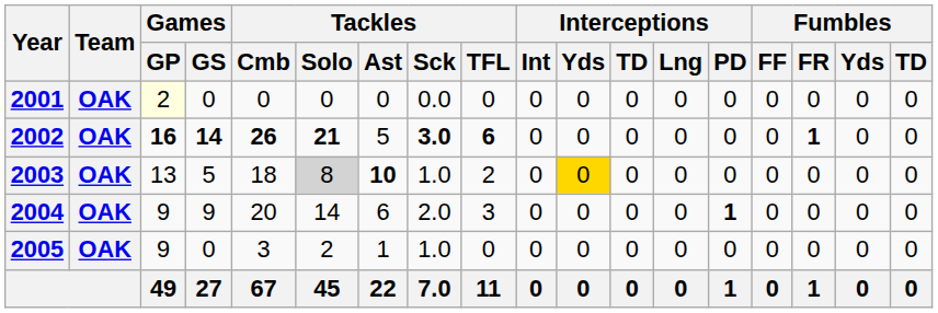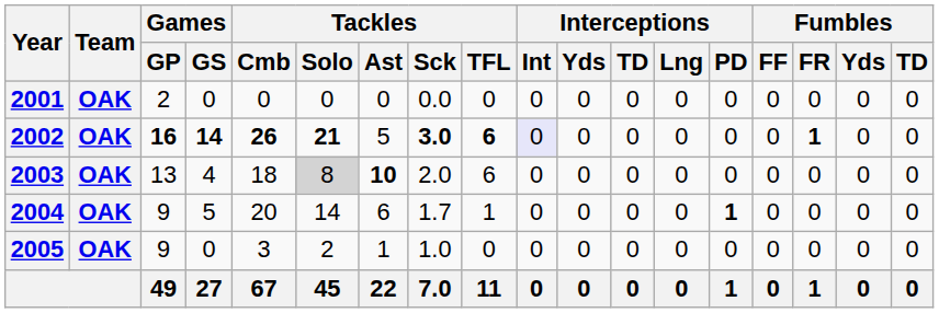2001 | Games / GP: lightyellow background -> no background
2002 | Interceptions / Int: no background -> lavender background
2003 | Games / GS: 5 -> 4
2003 | Tackles / Sck: 1.0 -> 2.0
2003 | Tackles / TFL: 2 -> 6
2003 | Interceptions / Yds: gold background -> no background
2004 | Games / GS: 9 -> 5
2004 | Tackles / Sck: 2.0 -> 1.7
2004 | Tackles / TFL: 3 -> 1
